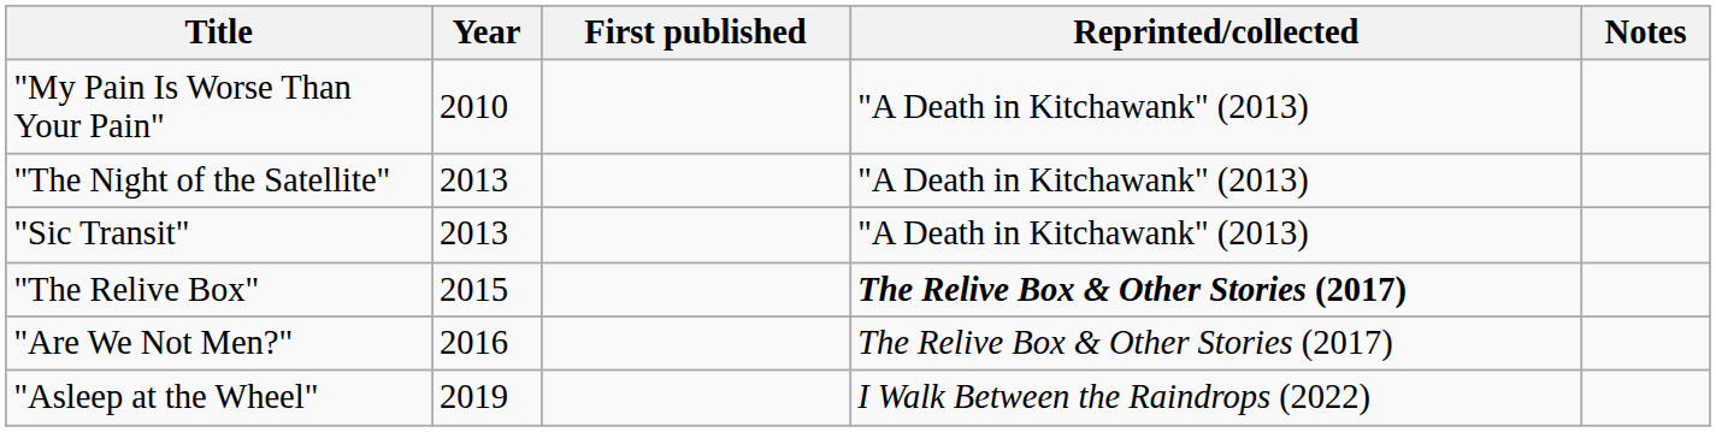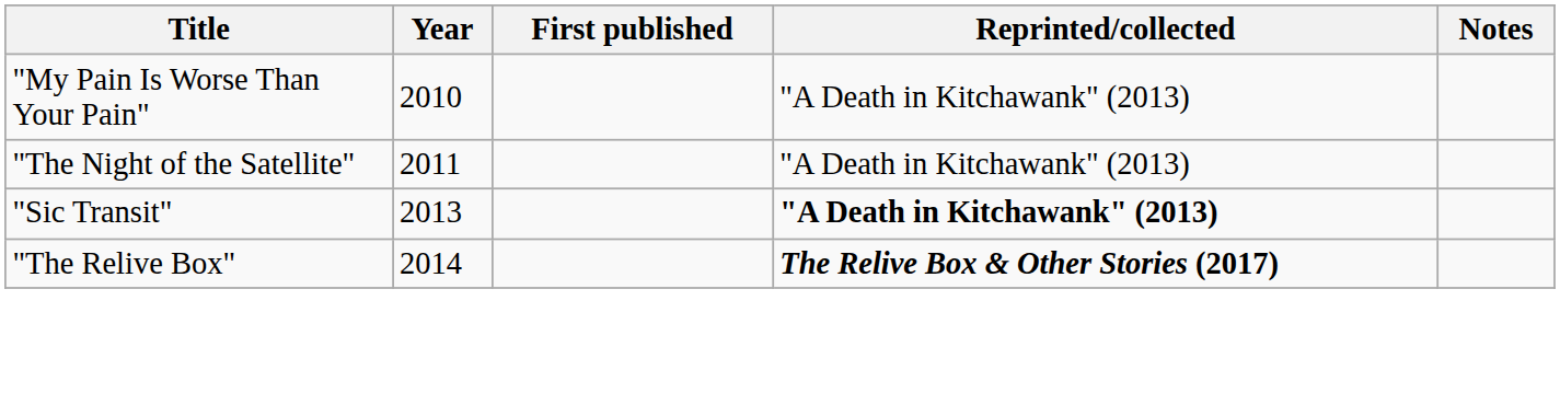"The Night of the Satellite" | Year: 2013 -> 2011
"Sic Transit" | Reprinted/collected: normal -> bold
"The Relive Box" | Year: 2015 -> 2014
- row: "Are We Not Men?" | 2016 | The Relive Box & Other Stories (2017)
- row: "Asleep at the Wheel" | 2019 | I Walk Between the Raindrops (2022)
